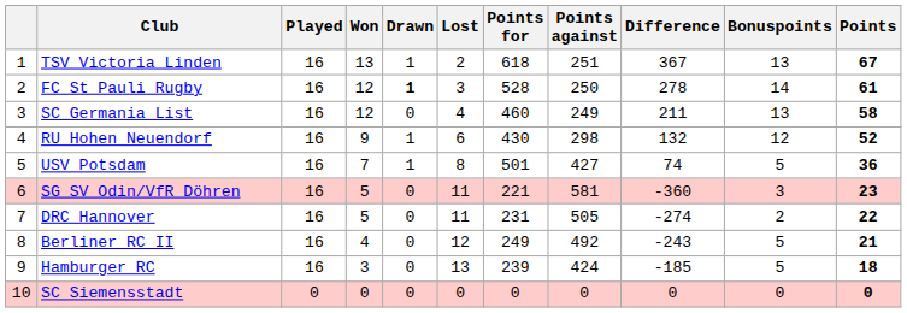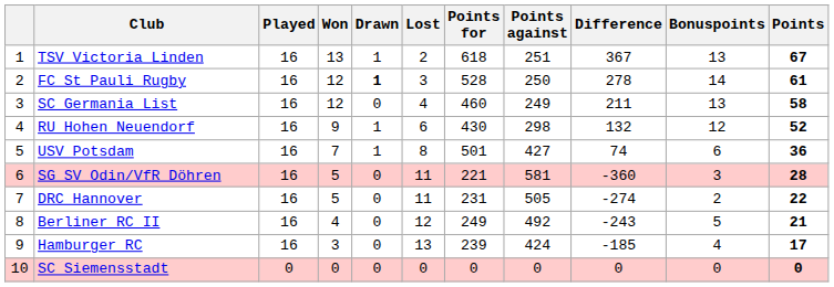USV Potsdam | Bonuspoints: 5 -> 6
SG SV Odin/VfR Döhren | Points: 23 -> 28
Hamburger RC | Bonuspoints: 5 -> 4
Hamburger RC | Points: 18 -> 17
